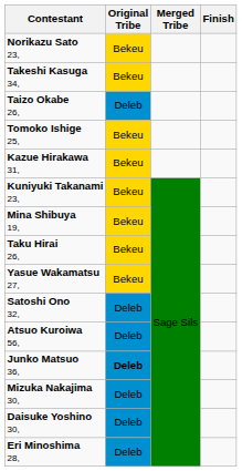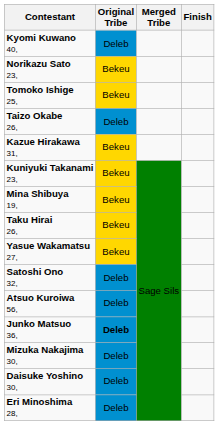+ row: Kyomi Kuwano 40, | Deleb
- row: Takeshi Kasuga 34, | Bekeu
rows swapped: Taizo Okabe 26, <-> Tomoko Ishige 25,
